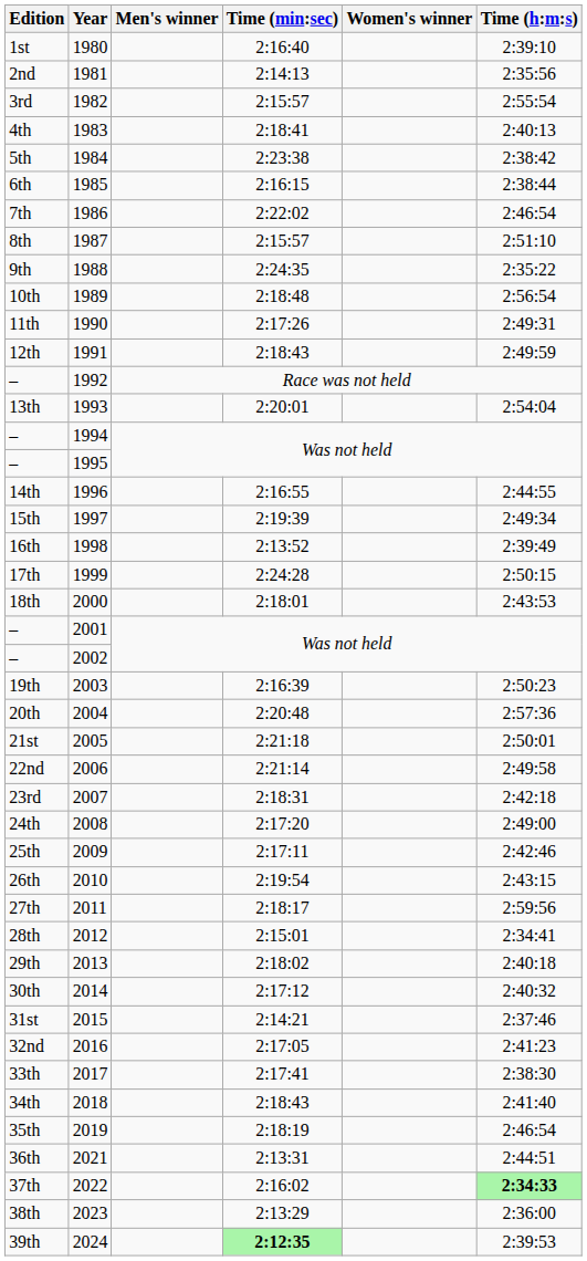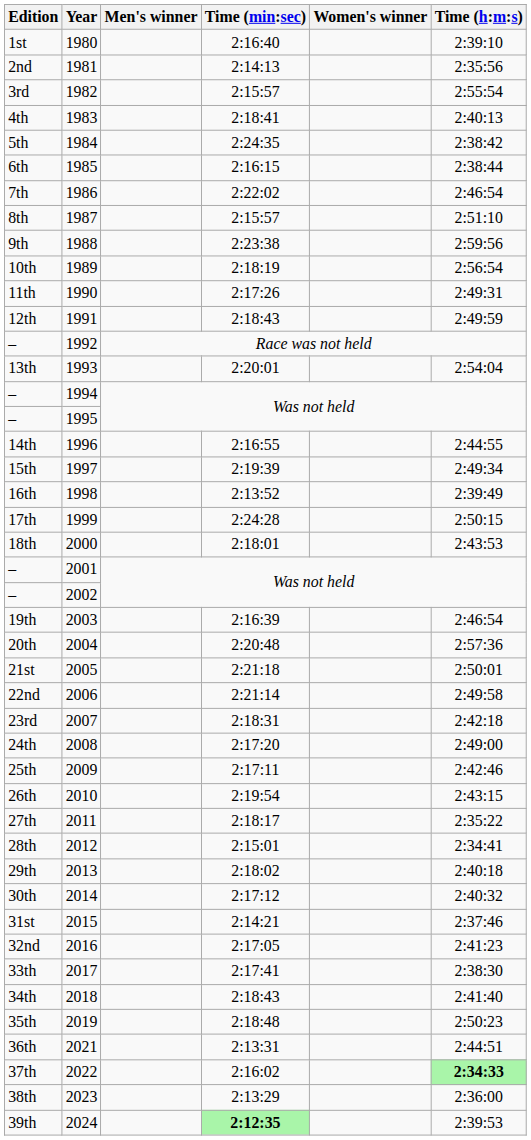5th | Time (min:sec): 2:23:38 -> 2:24:35
9th | Time (min:sec): 2:24:35 -> 2:23:38
9th | Time (h:m:s): 2:35:22 -> 2:59:56
10th | Time (min:sec): 2:18:48 -> 2:18:19
19th | Time (h:m:s): 2:50:23 -> 2:46:54
27th | Time (h:m:s): 2:59:56 -> 2:35:22
35th | Time (min:sec): 2:18:19 -> 2:18:48
35th | Time (h:m:s): 2:46:54 -> 2:50:23
